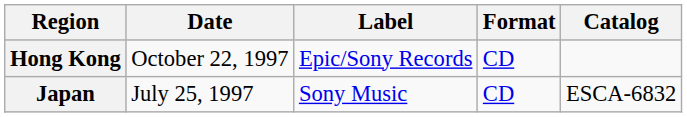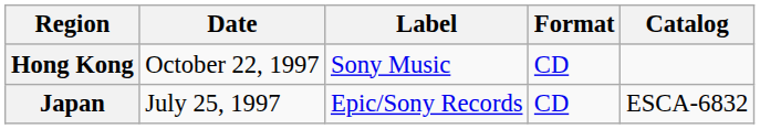Hong Kong | Label: Epic/Sony Records -> Sony Music
Japan | Label: Sony Music -> Epic/Sony Records
